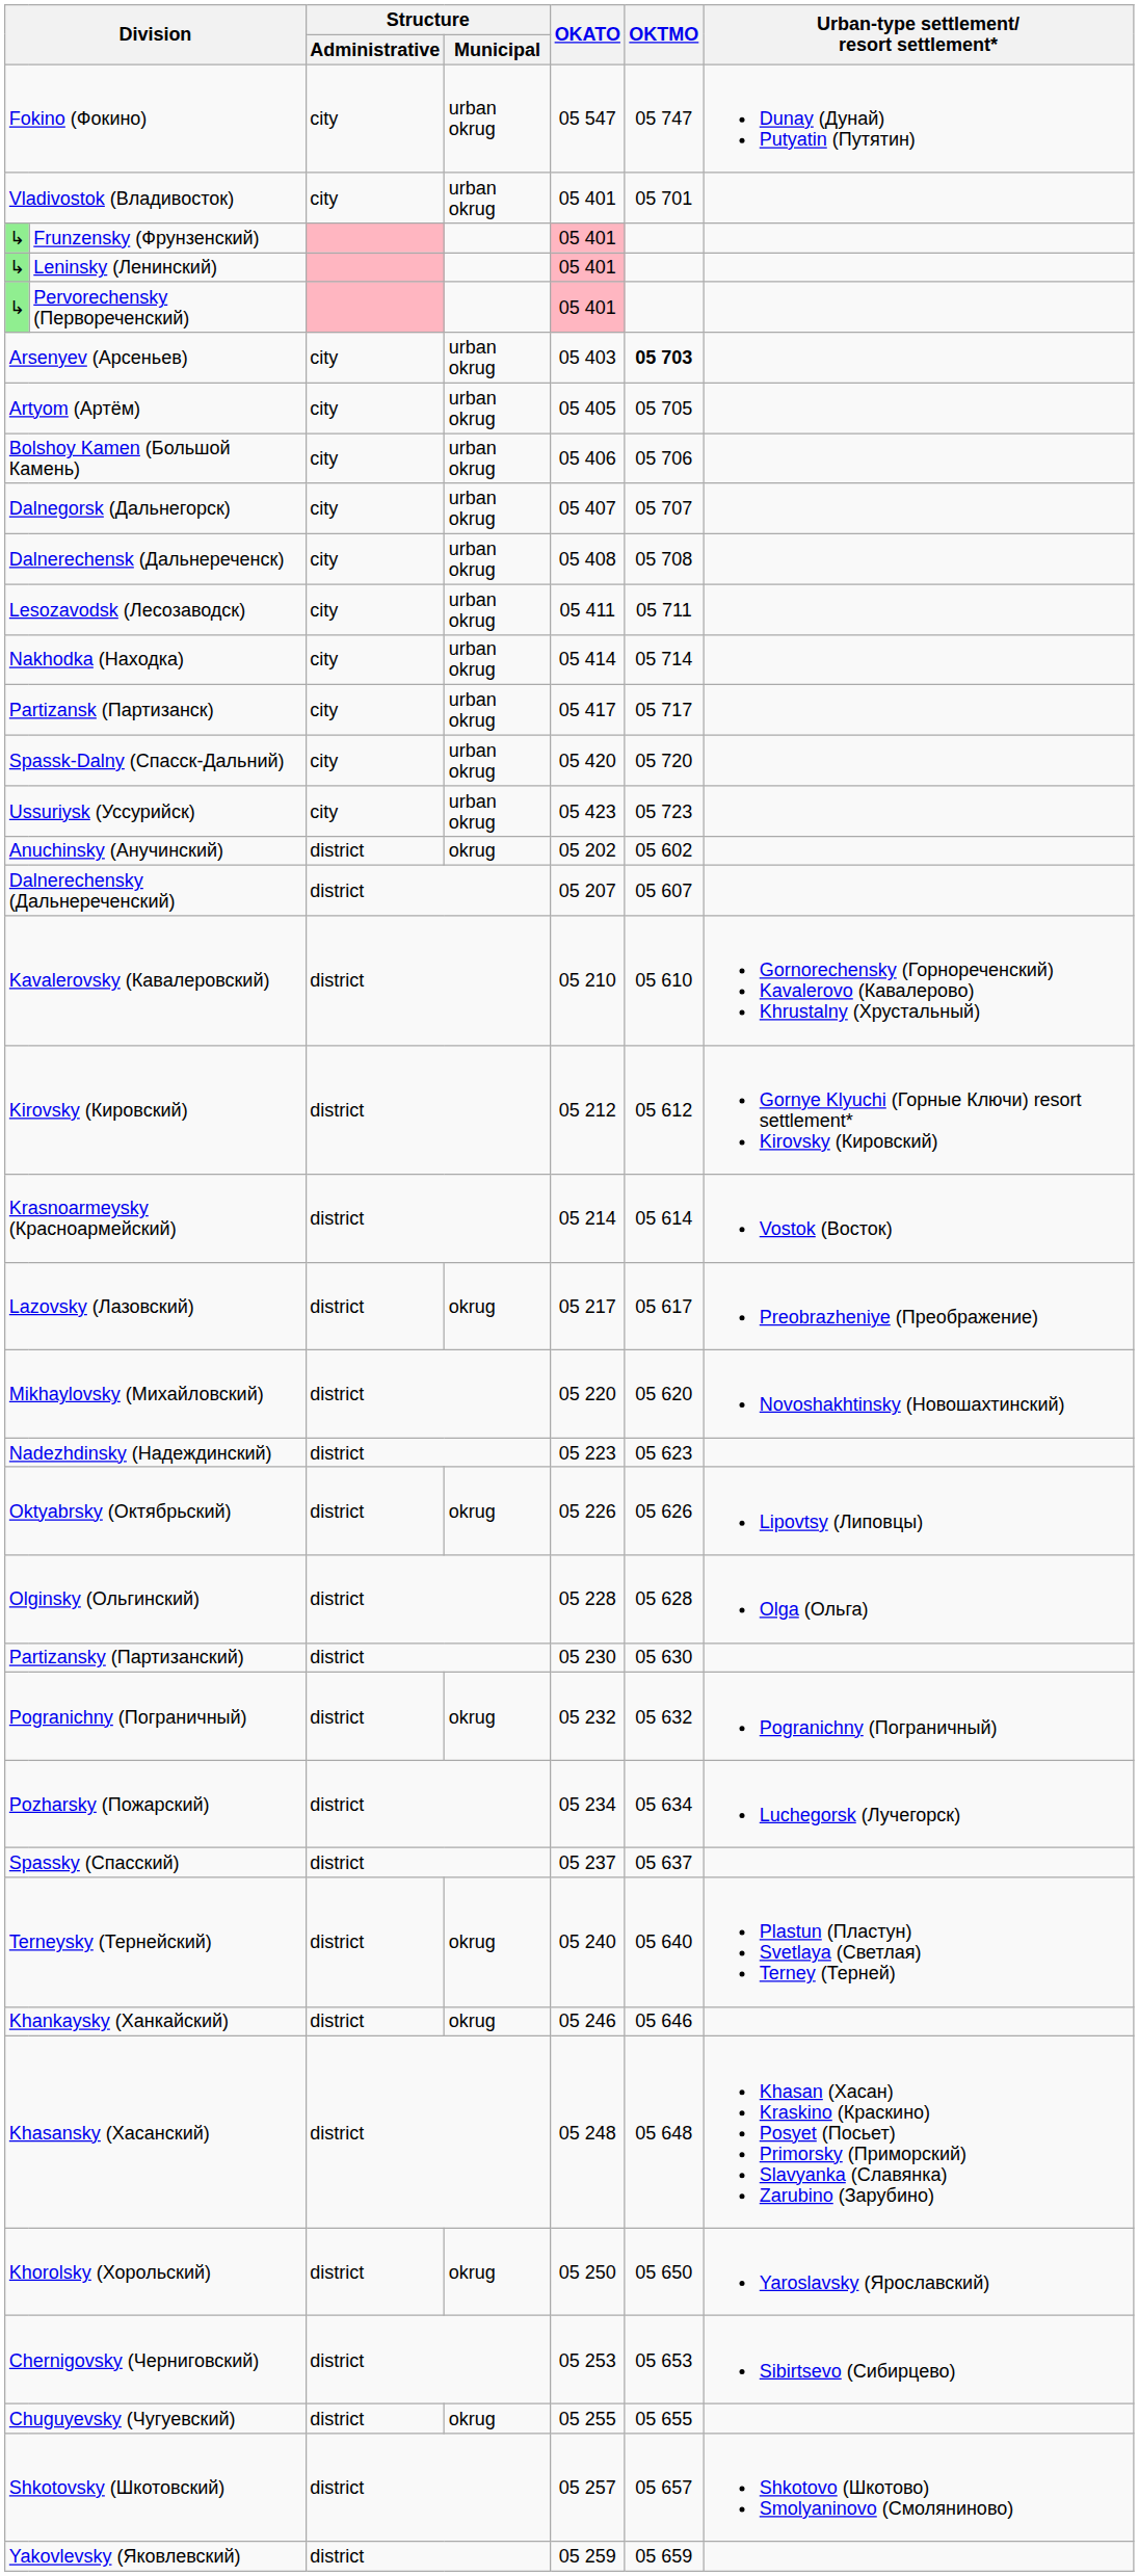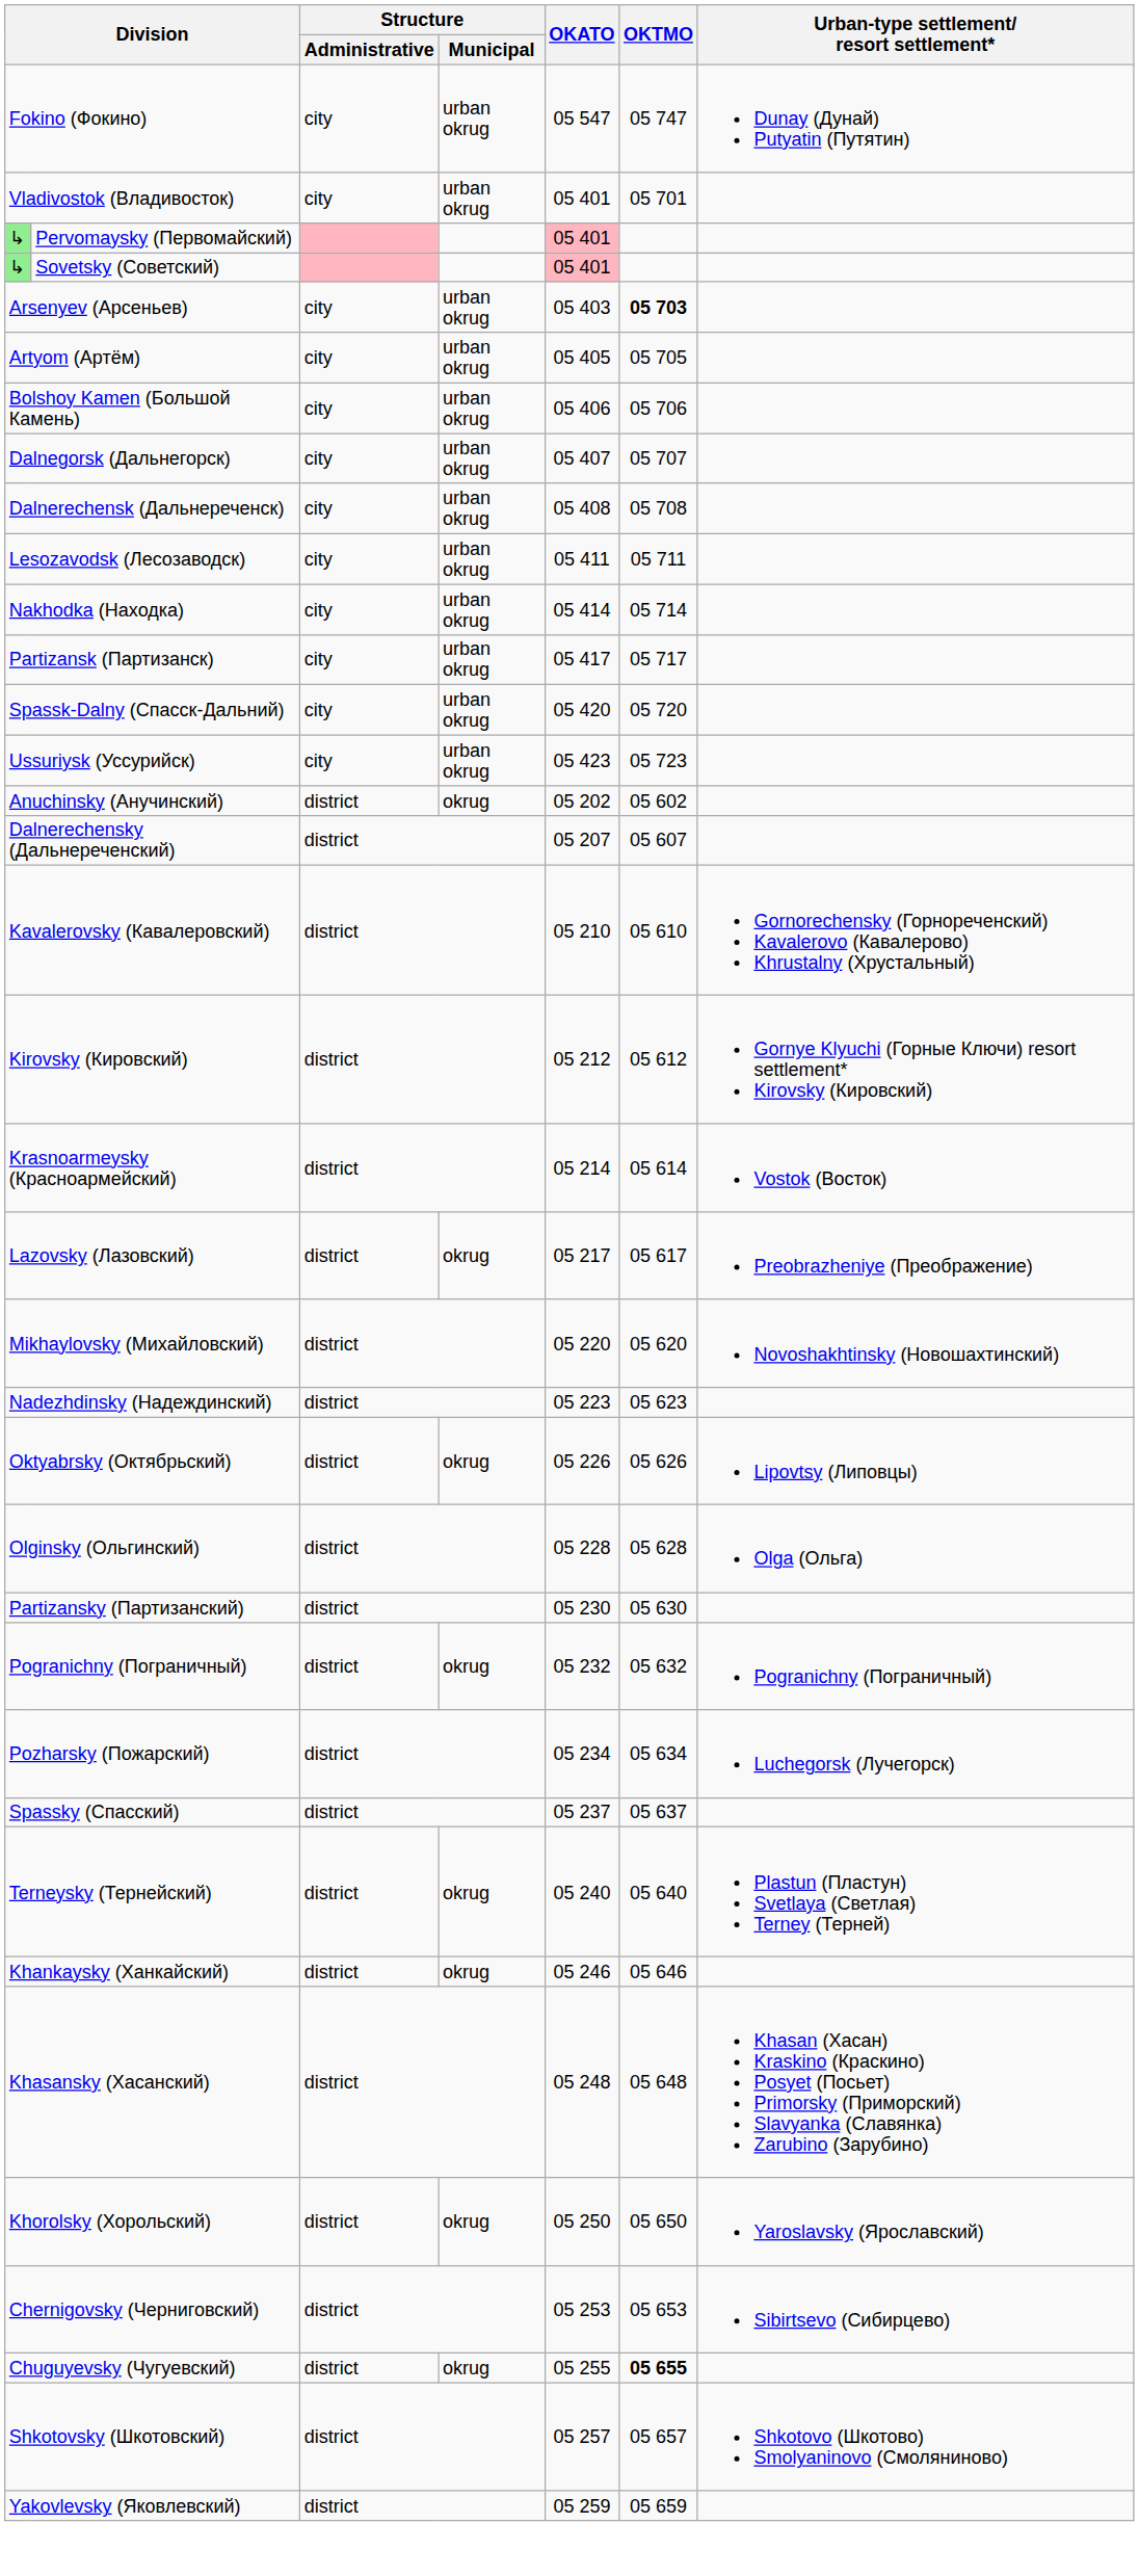- row: ↳ | Frunzensky (Фрунзенский) | 05 401
- row: ↳ | Leninsky (Ленинский) | 05 401
+ row: ↳ | Pervomaysky (Первомайский) | 05 401
- row: ↳ | Pervorechensky (Первореченский) | 05 401
+ row: ↳ | Sovetsky (Советский) | 05 401
Chuguyevsky (Чугуевский) | OKTMO: normal -> bold
